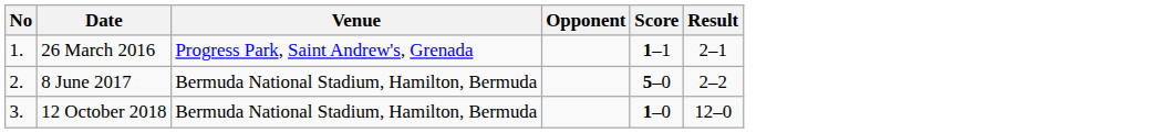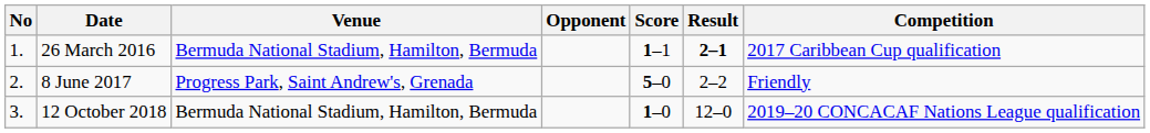+ column: Competition | 2017 Caribbean Cup qualification | Friendly | 2019–20 CONCACAF Nations League qualification
26 March 2016 | Venue: Progress Park, Saint Andrew's, Grenada -> Bermuda National Stadium, Hamilton, Bermuda
26 March 2016 | Result: normal -> bold
8 June 2017 | Venue: Bermuda National Stadium, Hamilton, Bermuda -> Progress Park, Saint Andrew's, Grenada
